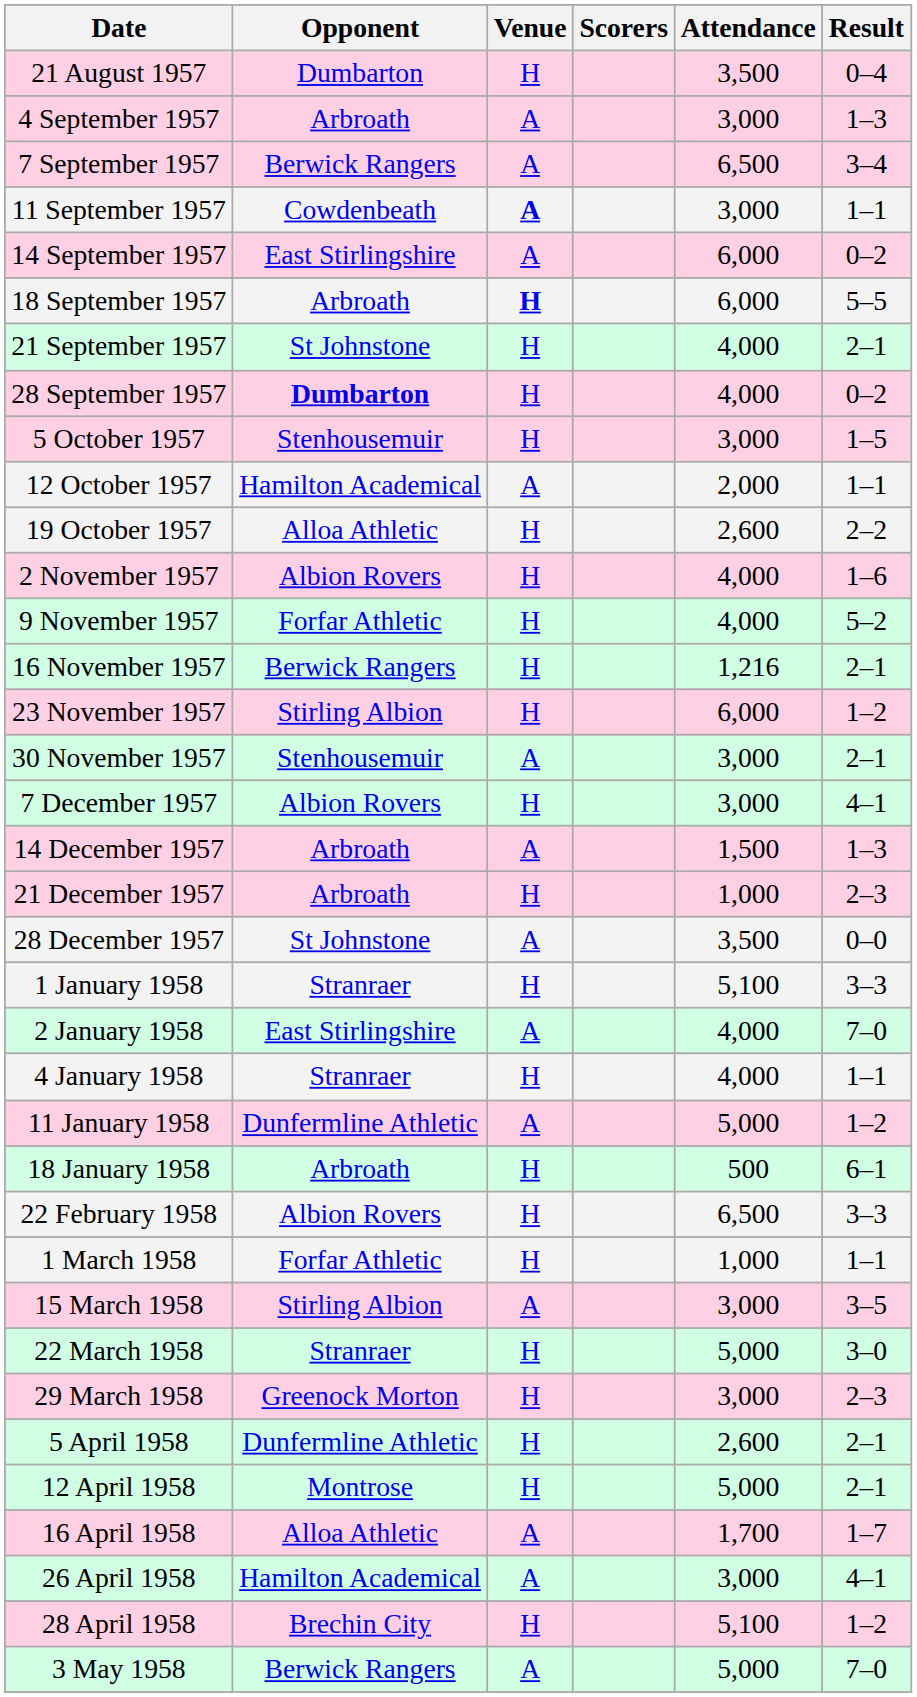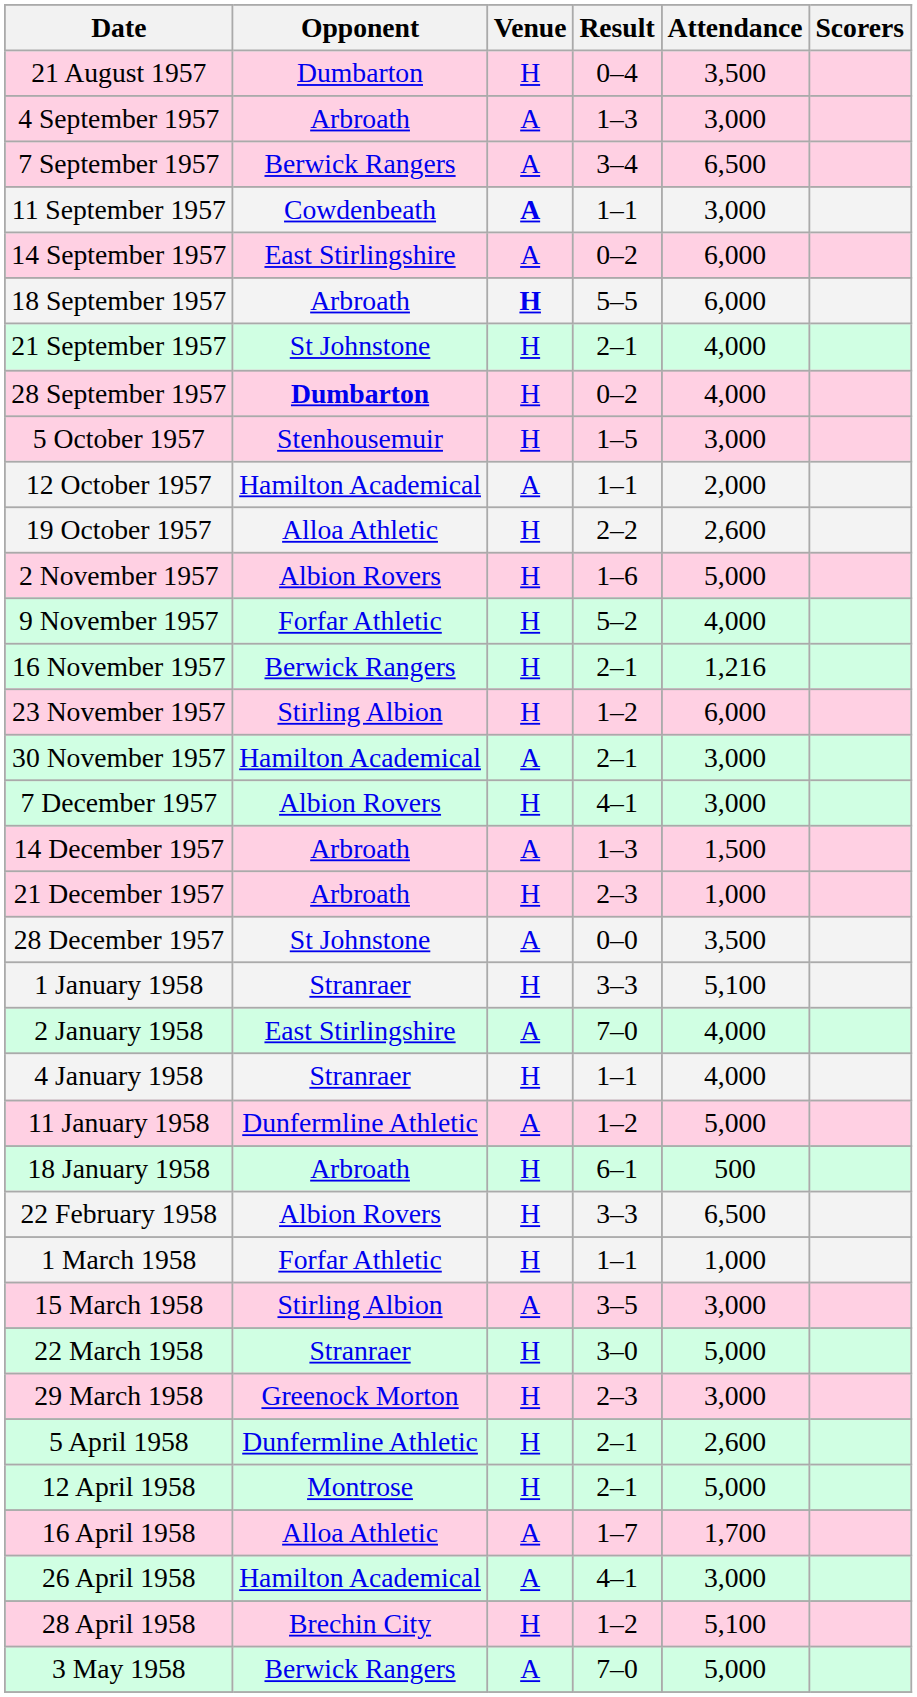columns swapped: Result <-> Scorers
2 November 1957 | Attendance: 4,000 -> 5,000
30 November 1957 | Opponent: Stenhousemuir -> Hamilton Academical
